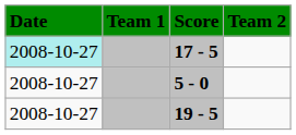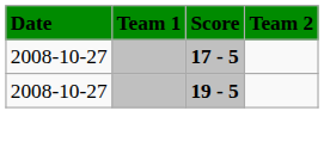17 - 5 | Date: paleturquoise background -> no background
- row: 2008-10-27 | 5 - 0
